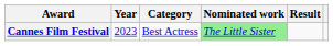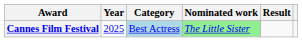Cannes Film Festival | Year: 2023 -> 2025
Cannes Film Festival | Category: no background -> lightblue background
